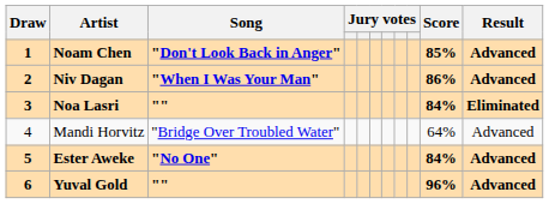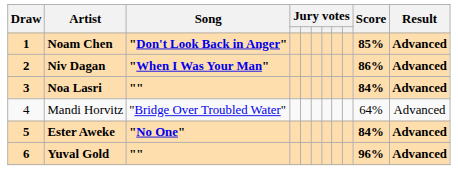Noa Lasri | Result: Eliminated -> Advanced
